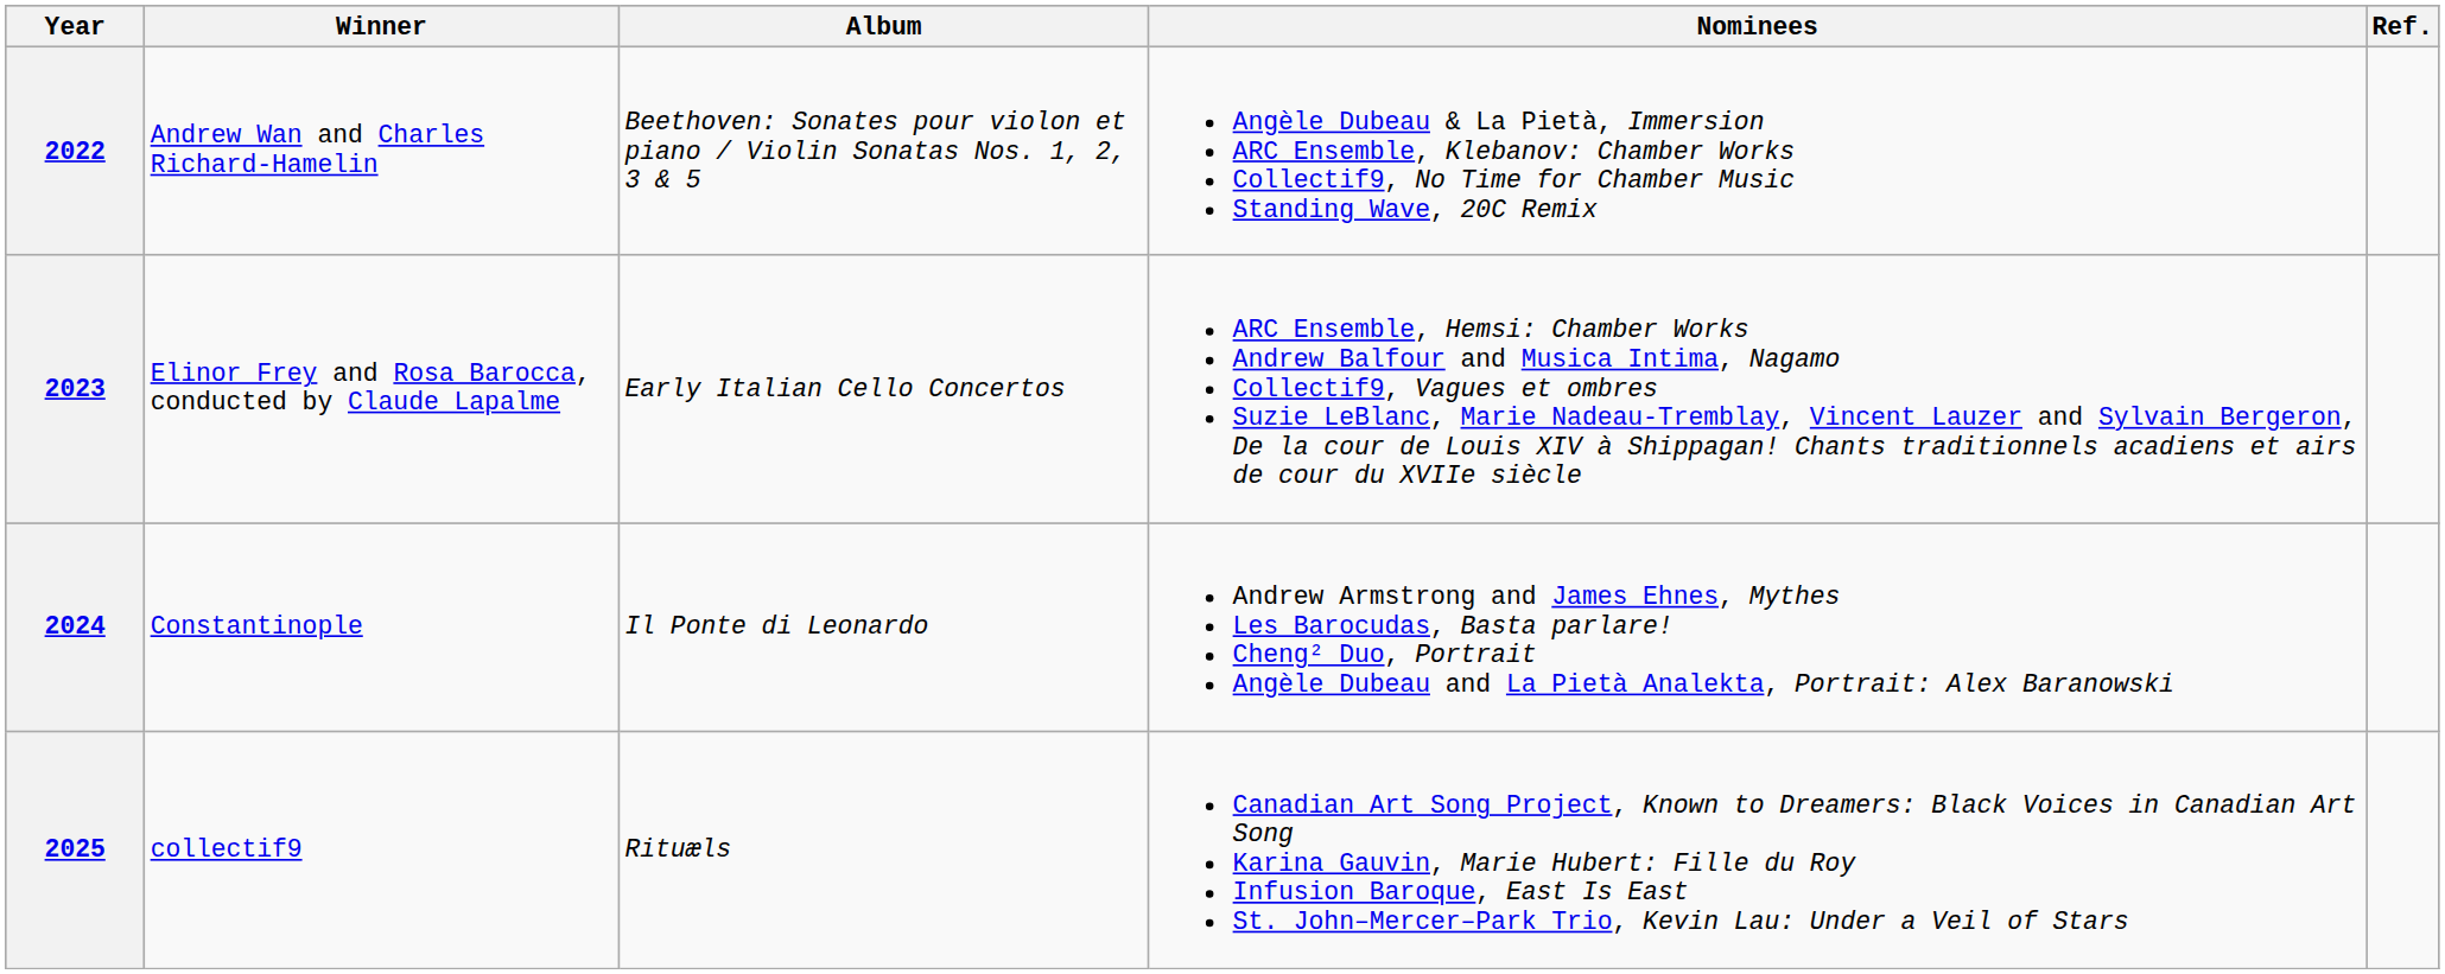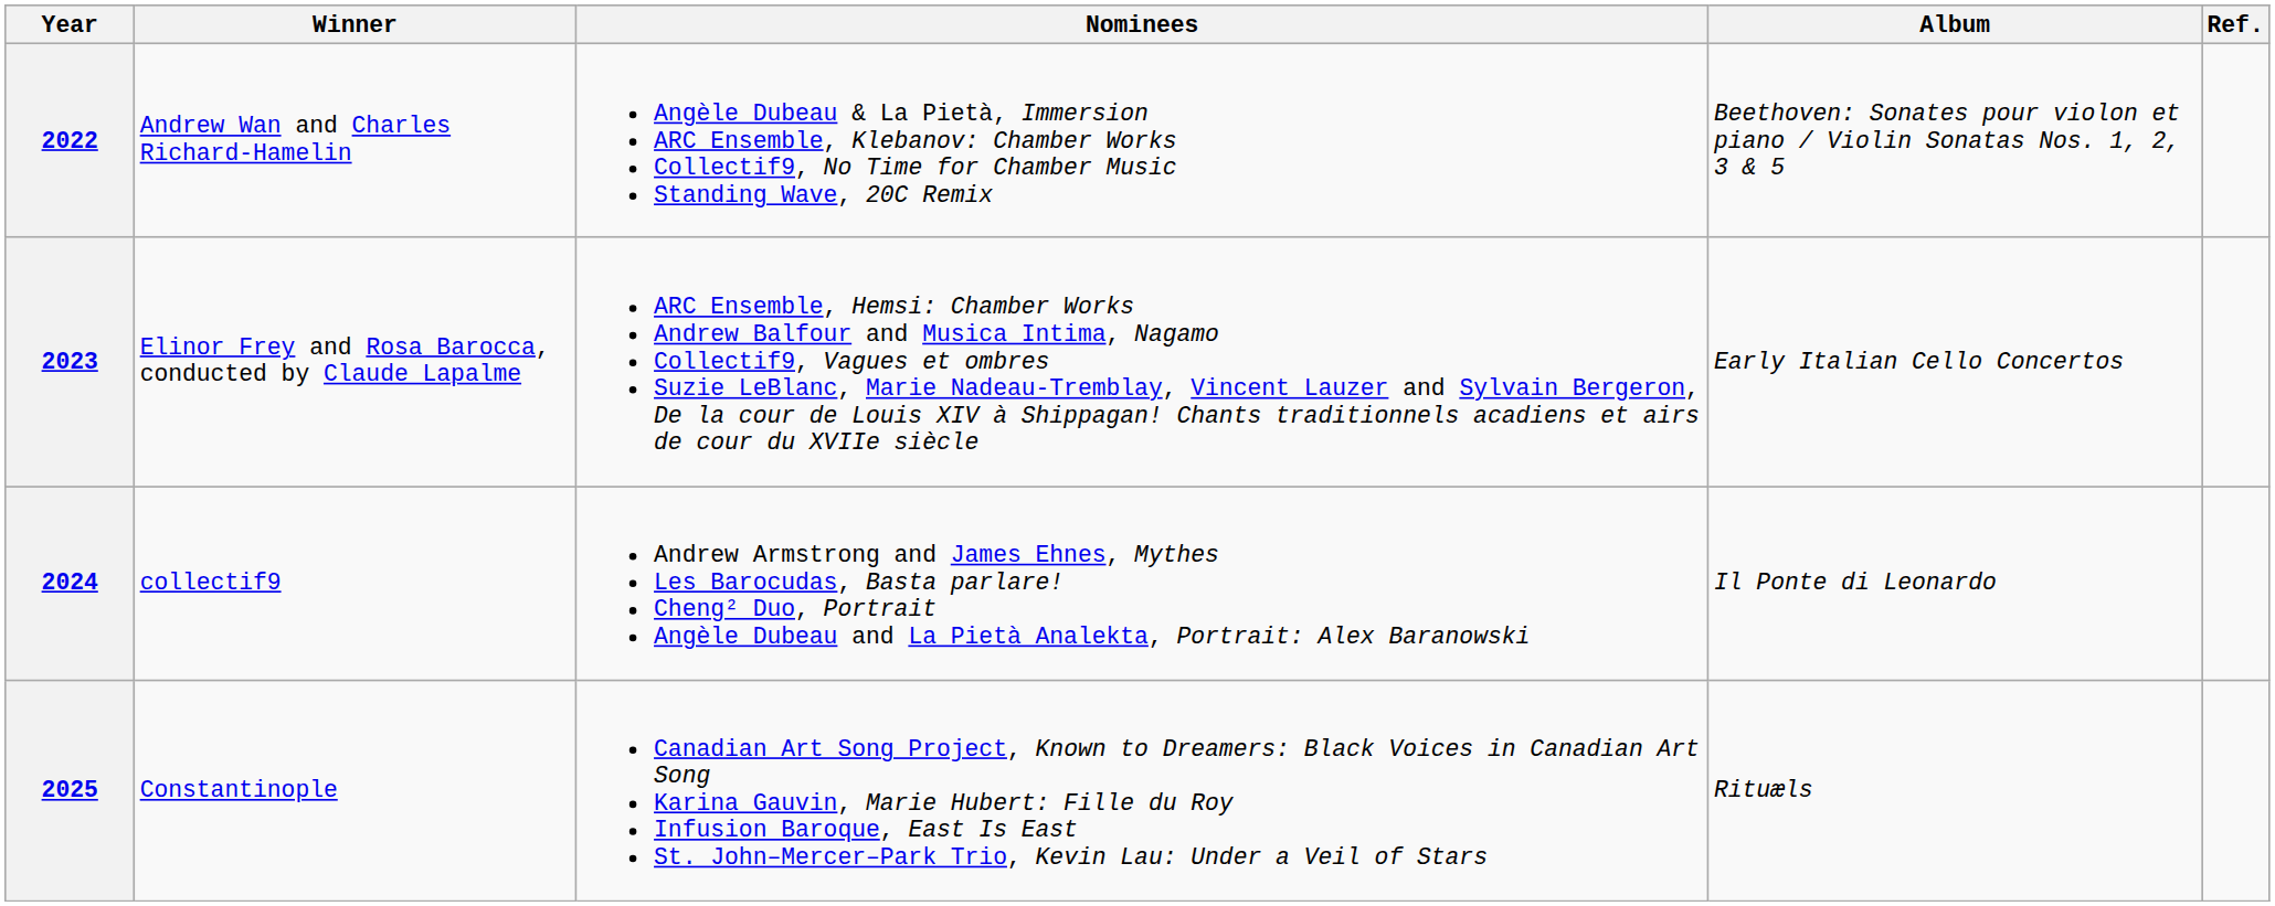columns swapped: Album <-> Nominees
2024 | Winner: Constantinople -> collectif9
2025 | Winner: collectif9 -> Constantinople
